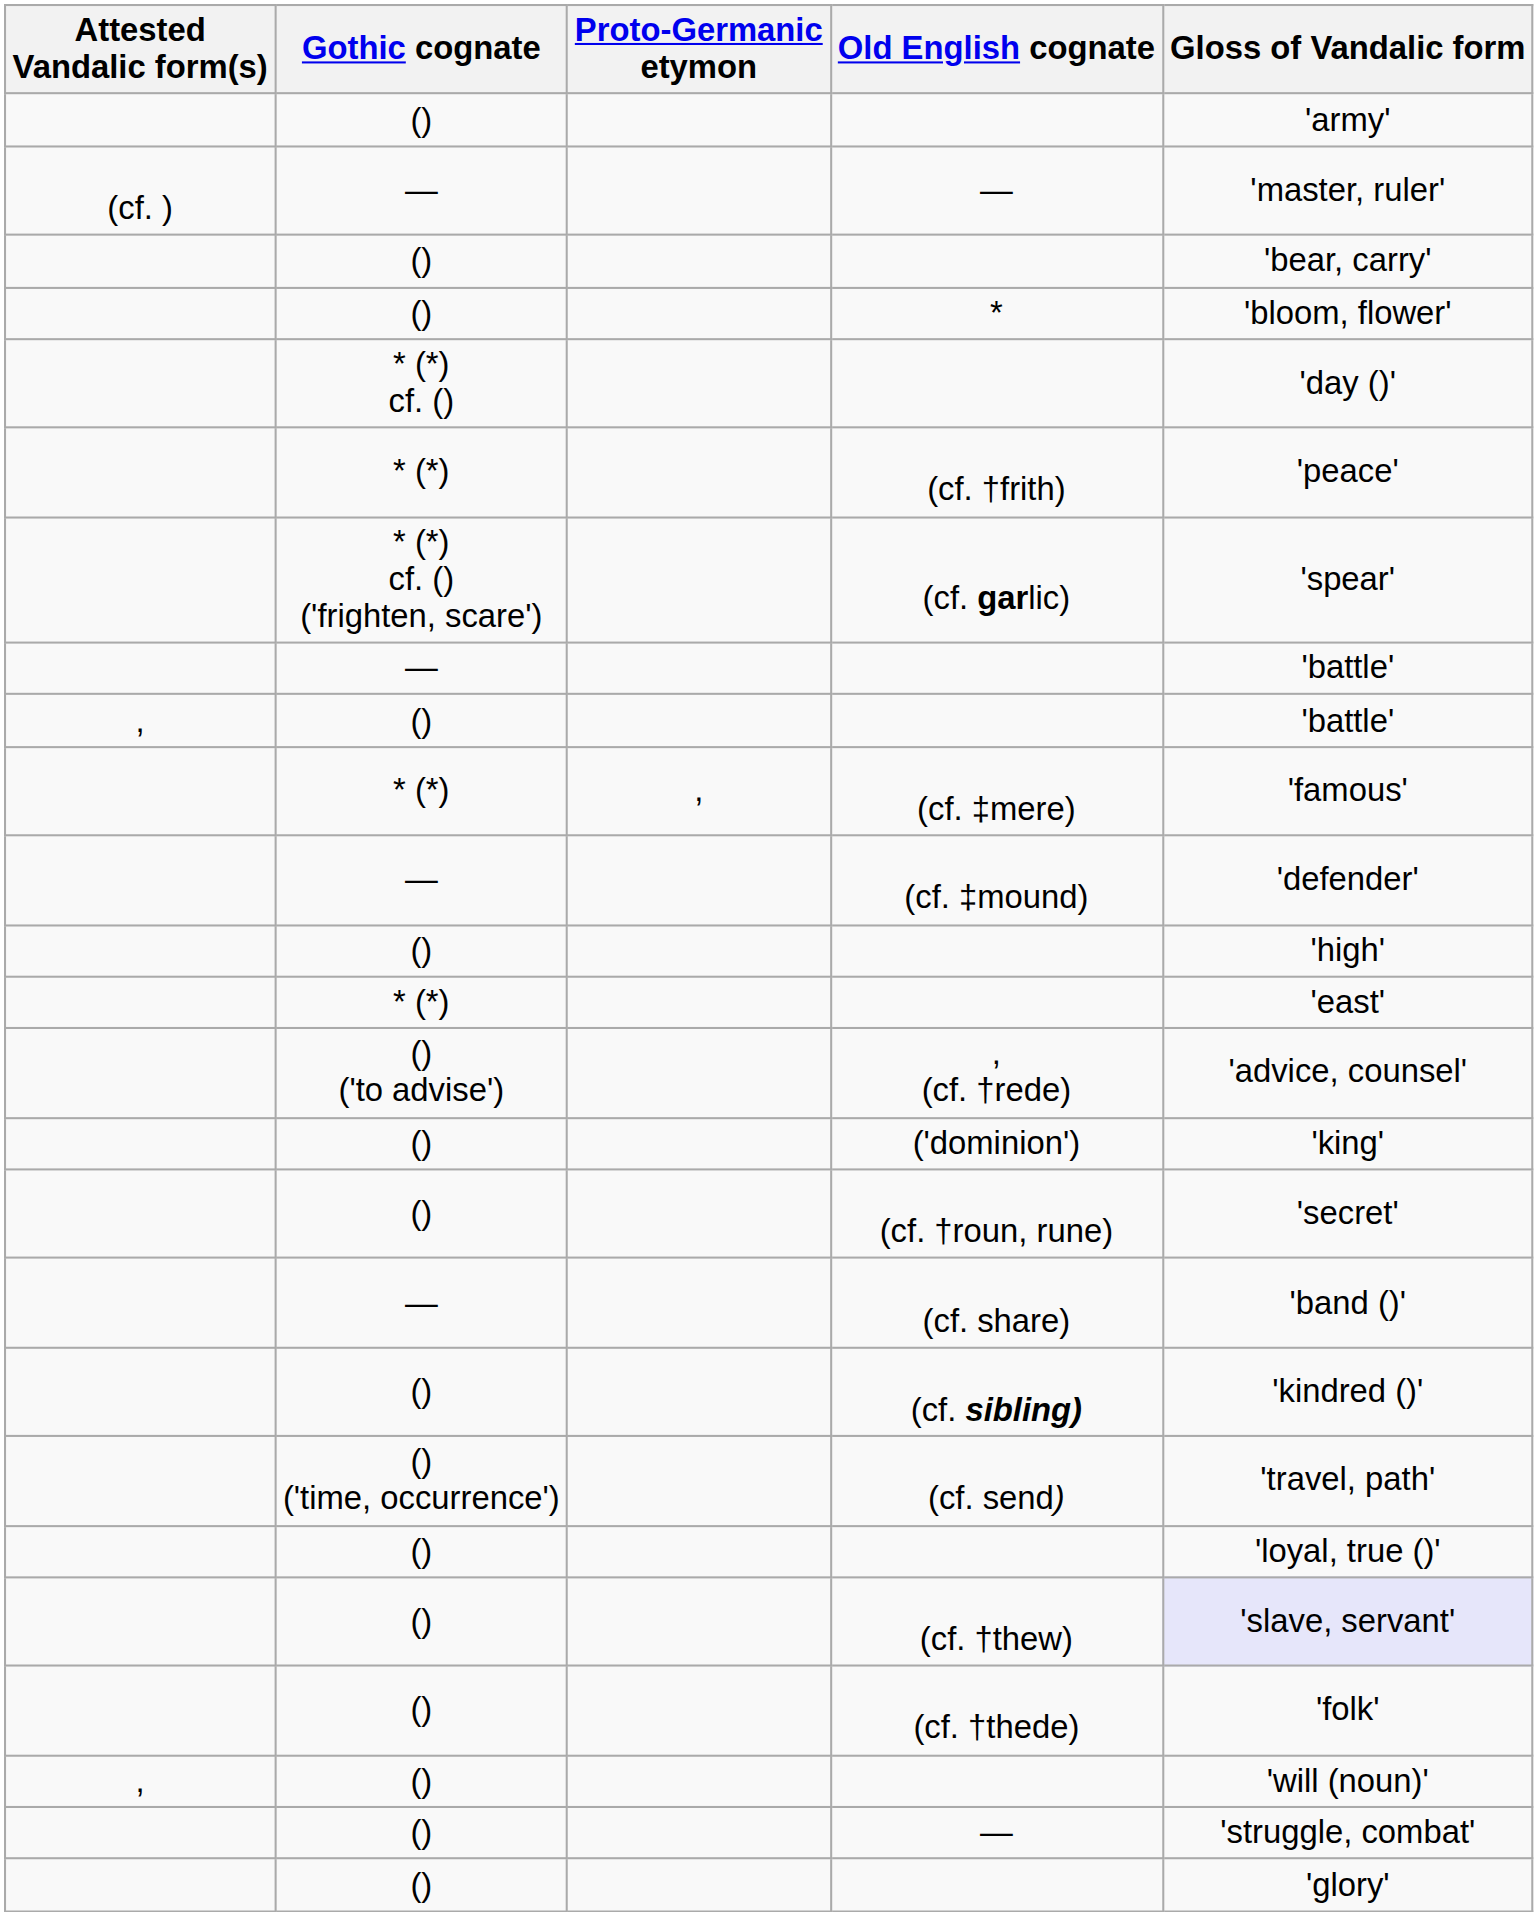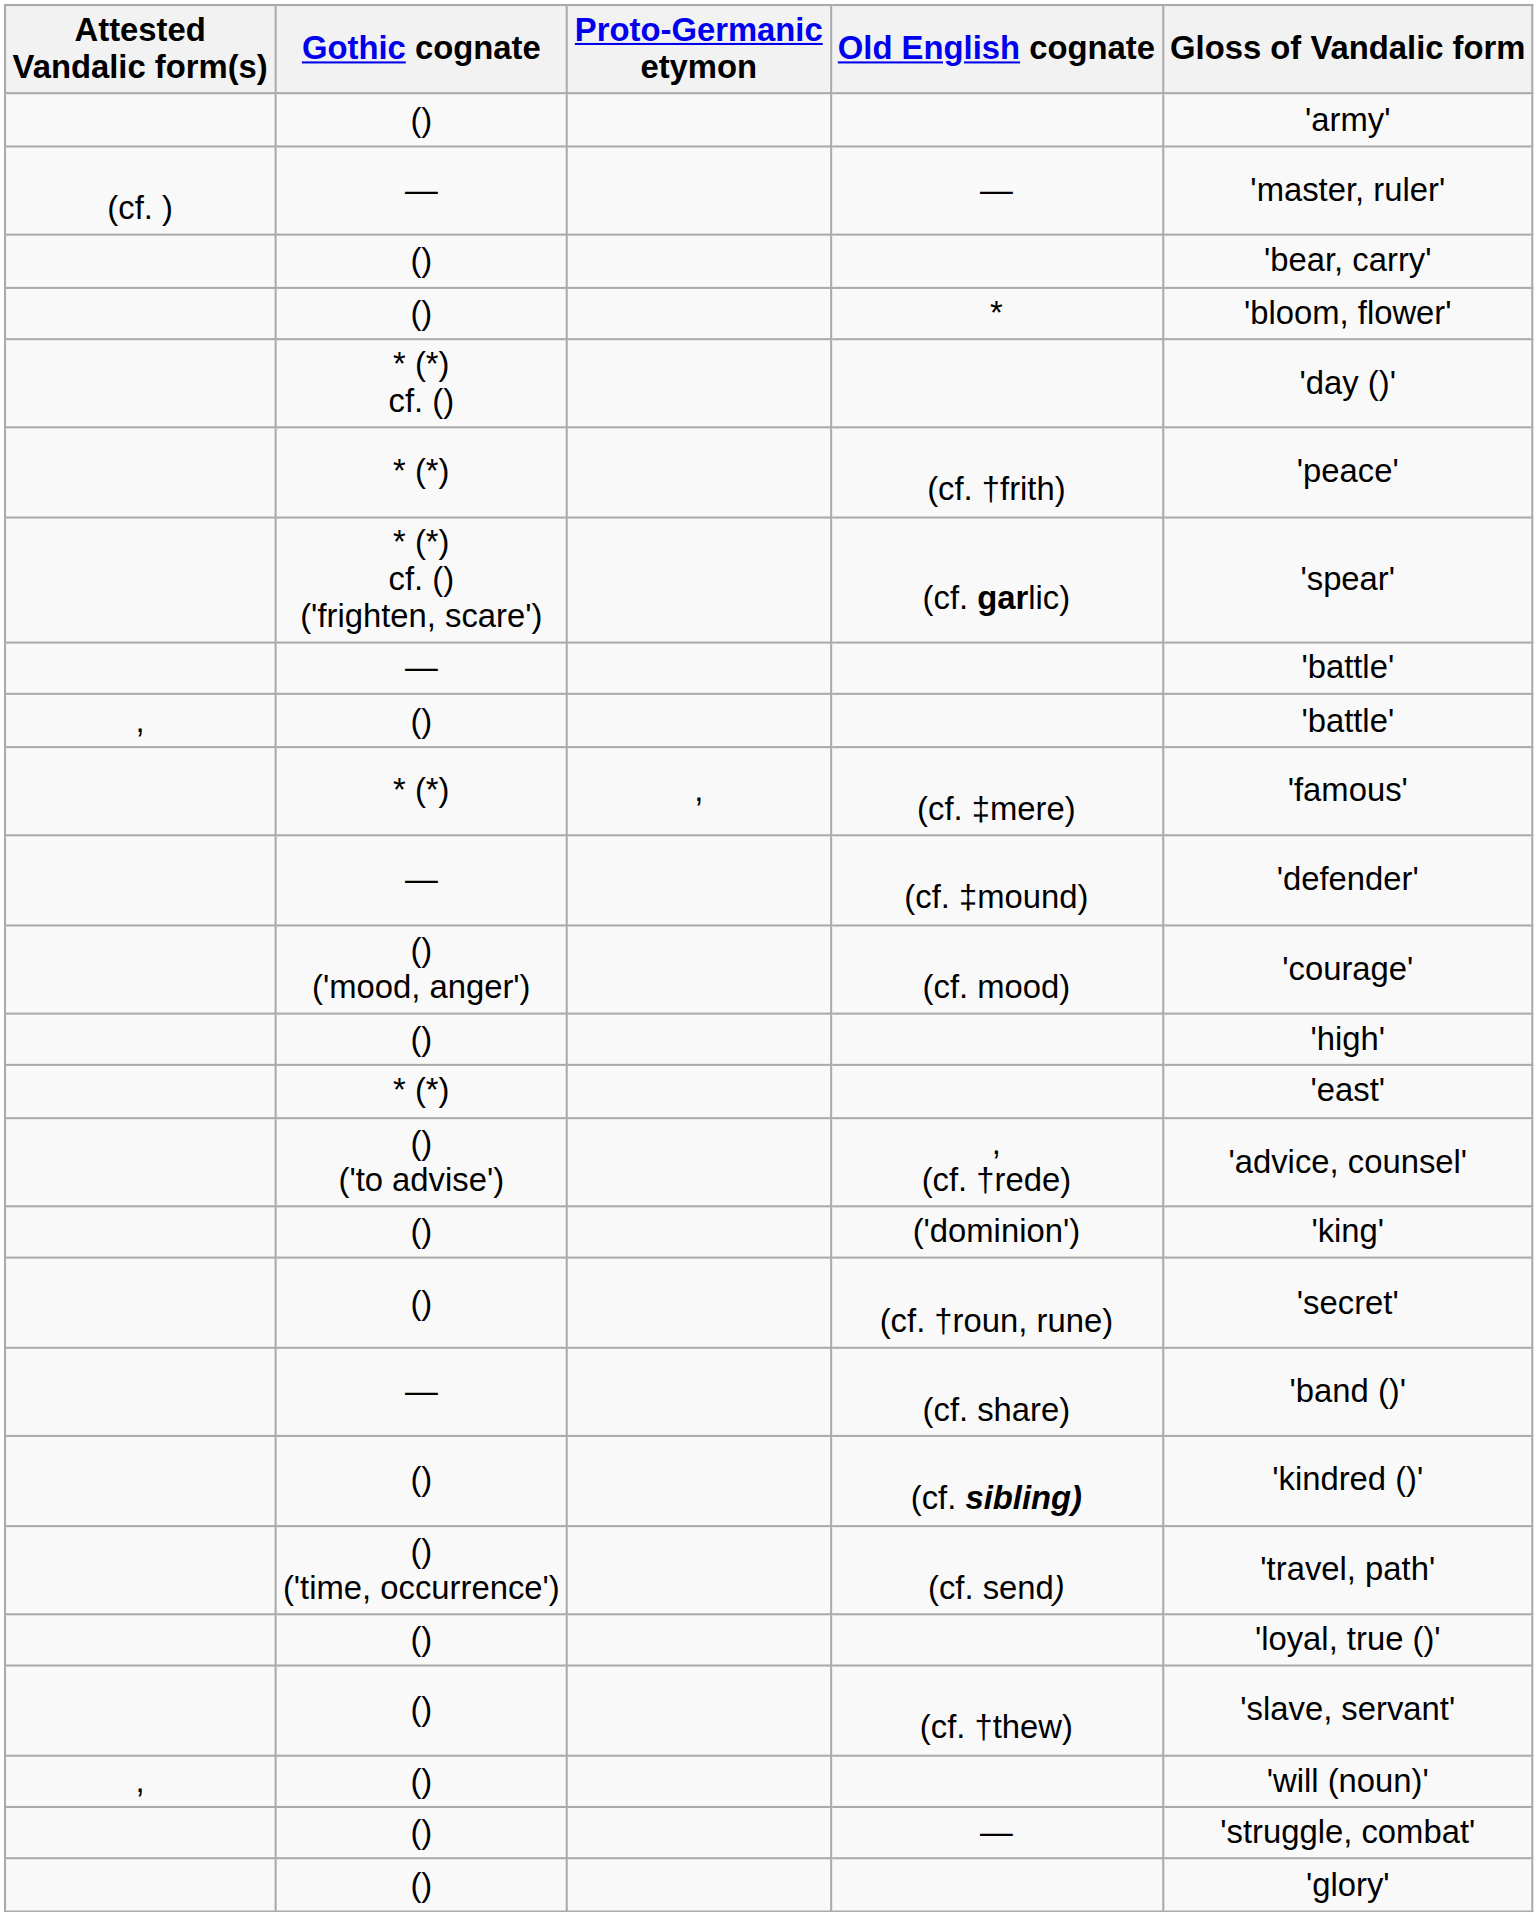+ row: () ('mood, anger') | (cf. mood) | 'courage'
(cf. †thew) | Gloss of Vandalic form: lavender background -> no background
- row: () | (cf. †thede) | 'folk'
